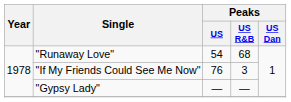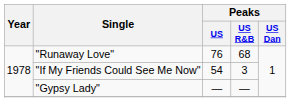"Runaway Love" | Peaks / US: 54 -> 76
"If My Friends Could See Me Now" | Peaks / US: 76 -> 54
